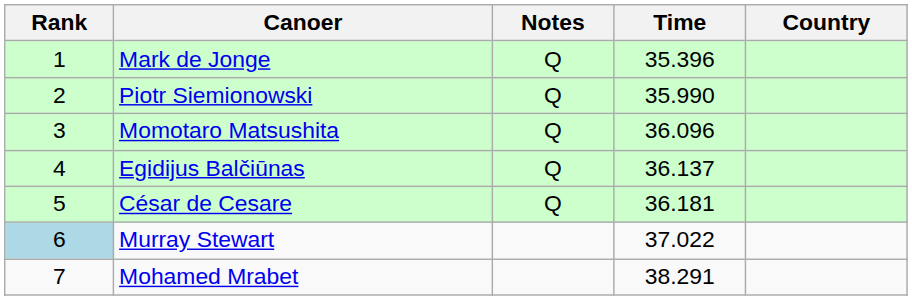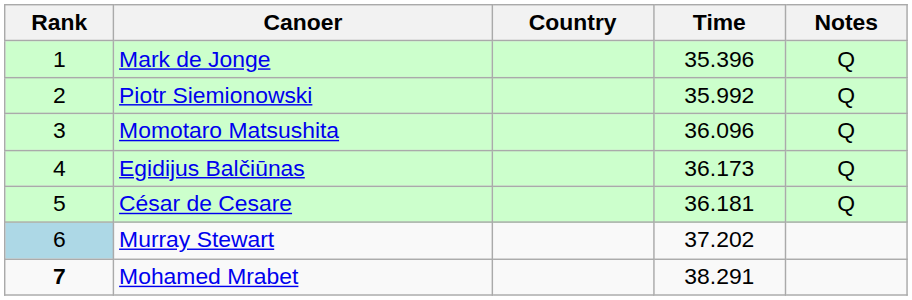columns swapped: Country <-> Notes
Piotr Siemionowski | Time: 35.990 -> 35.992
Egidijus Balčiūnas | Time: 36.137 -> 36.173
Murray Stewart | Time: 37.022 -> 37.202
Mohamed Mrabet | Rank: normal -> bold
